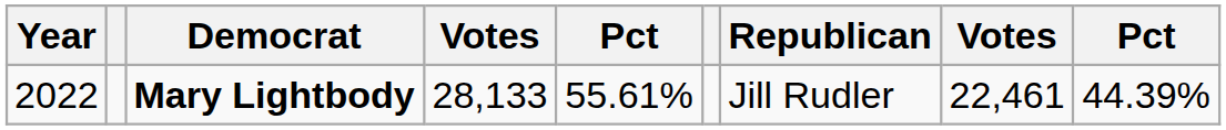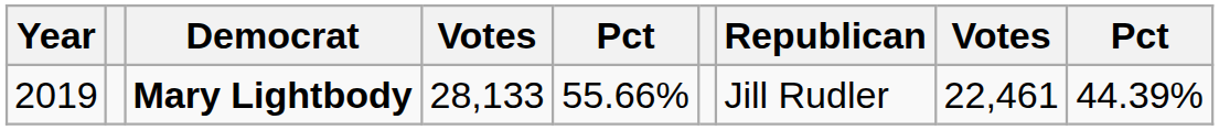Mary Lightbody | Year: 2022 -> 2019
Mary Lightbody | column 5: 55.61% -> 55.66%
